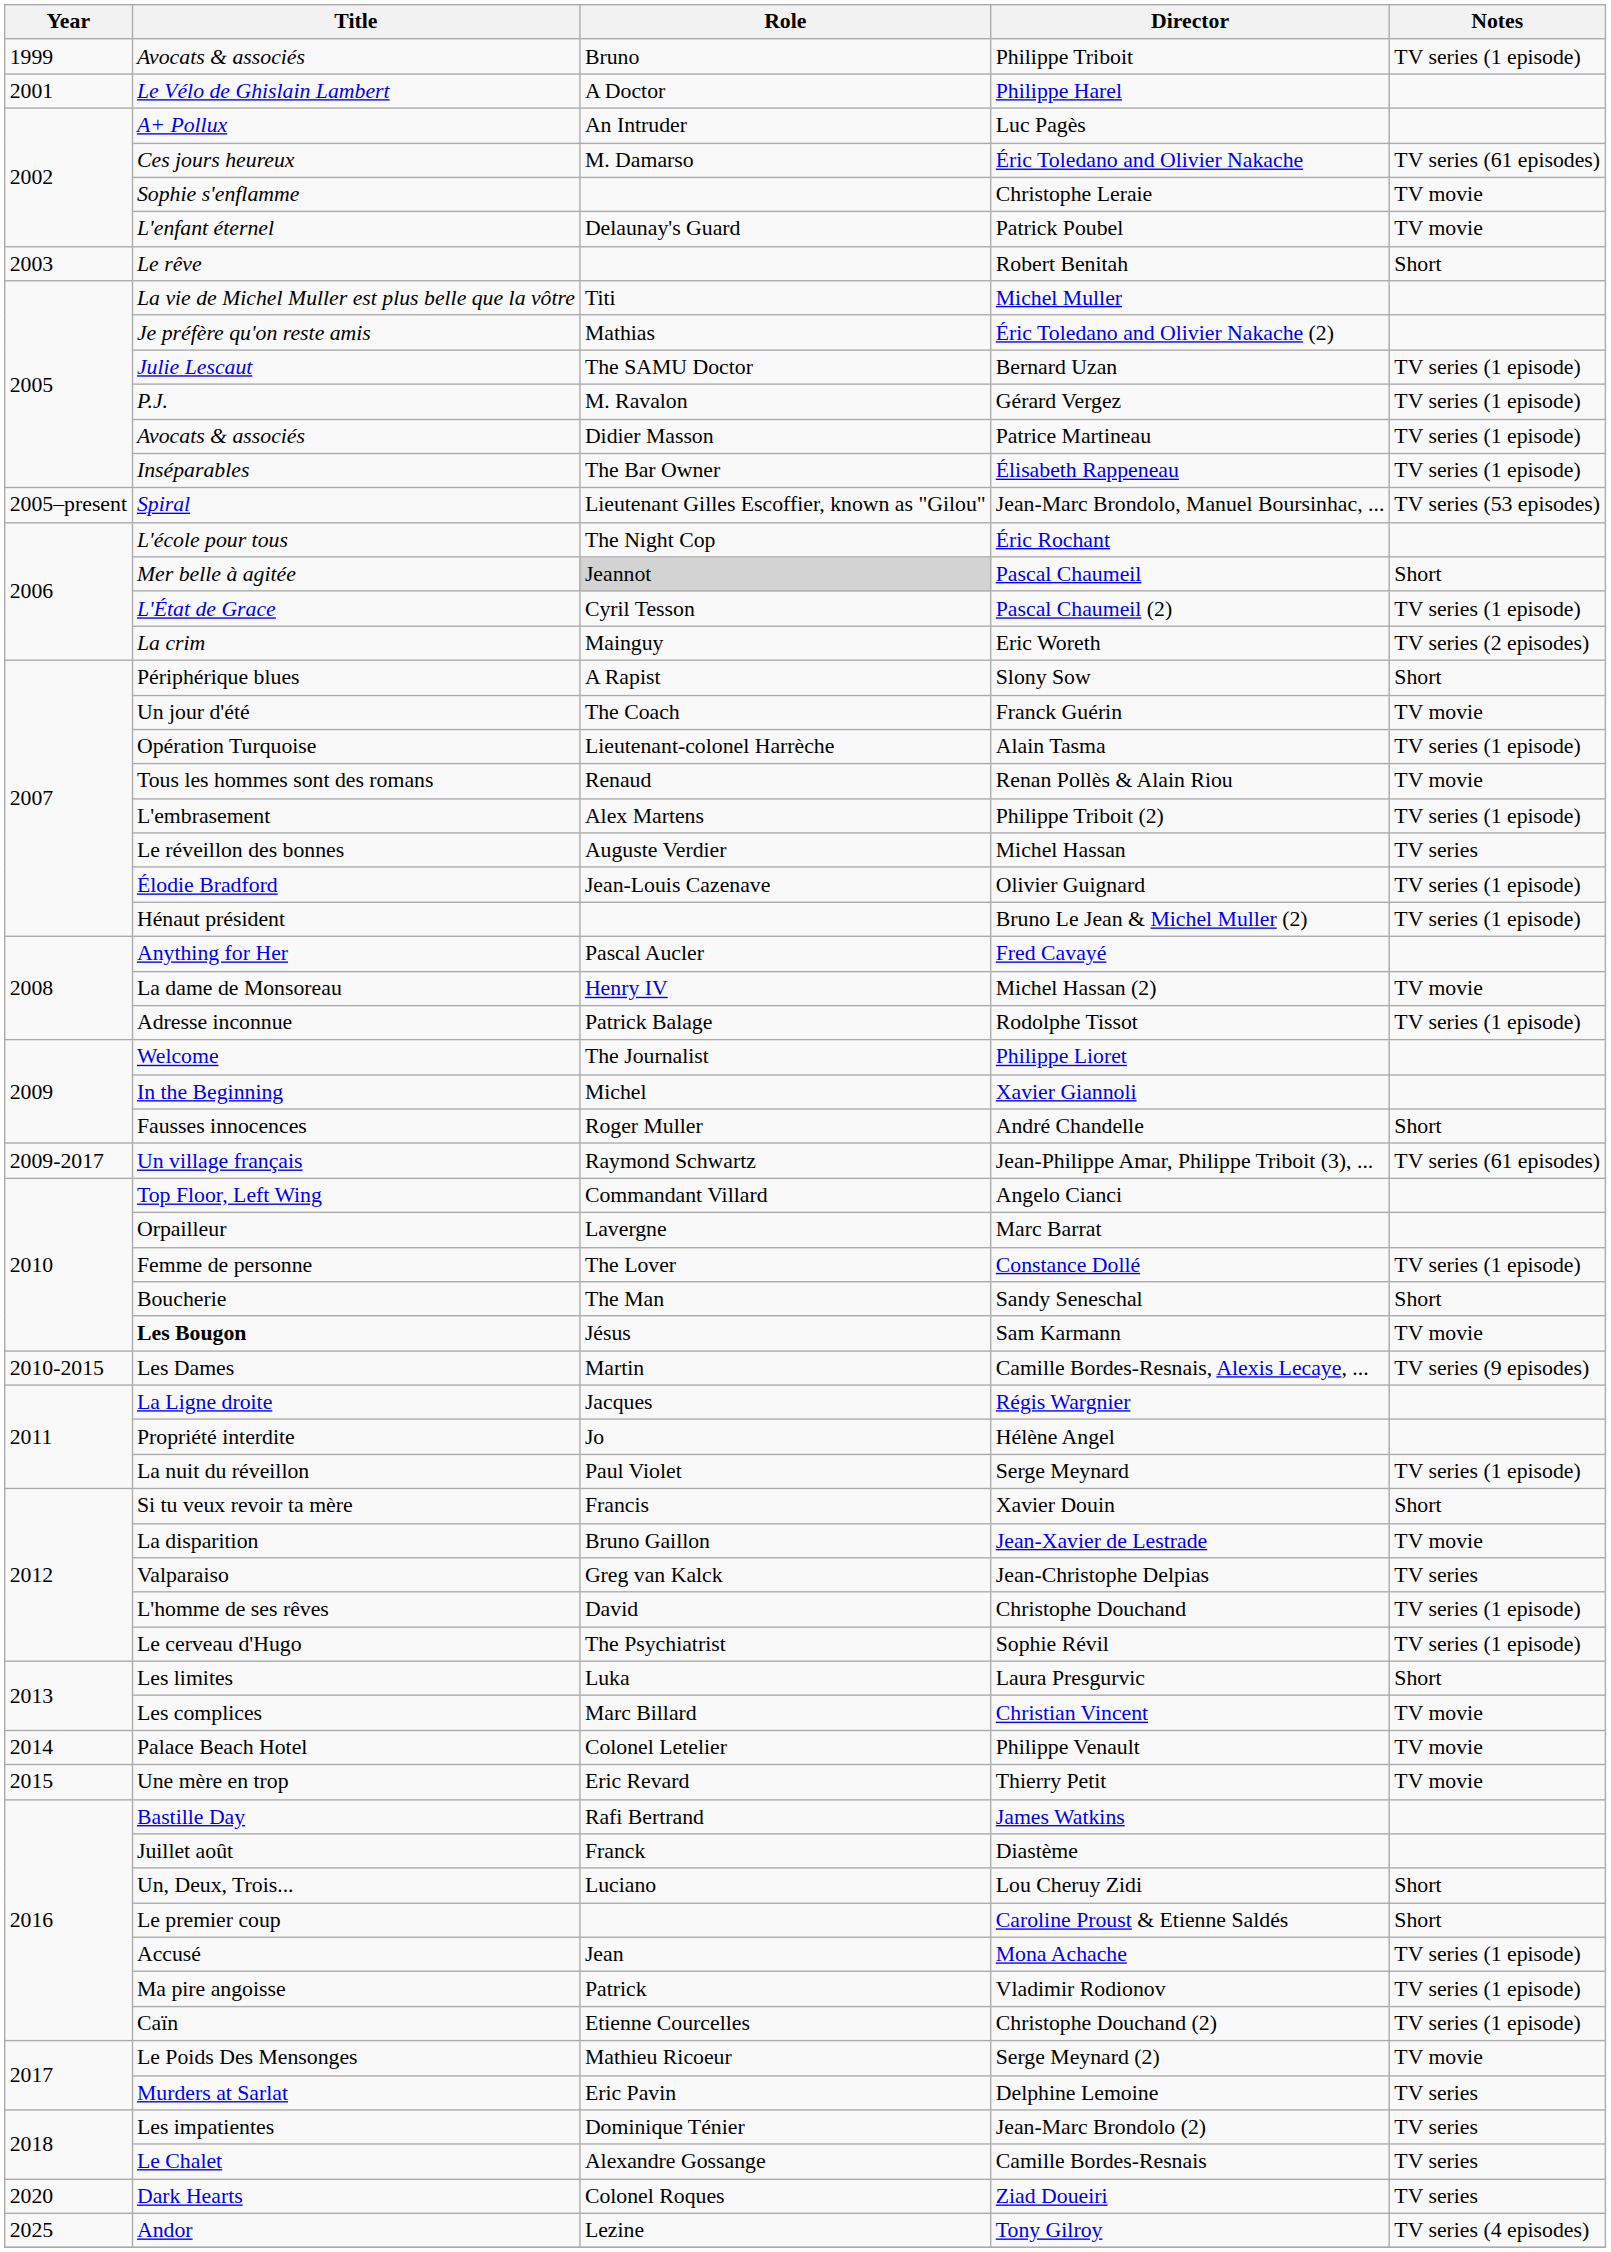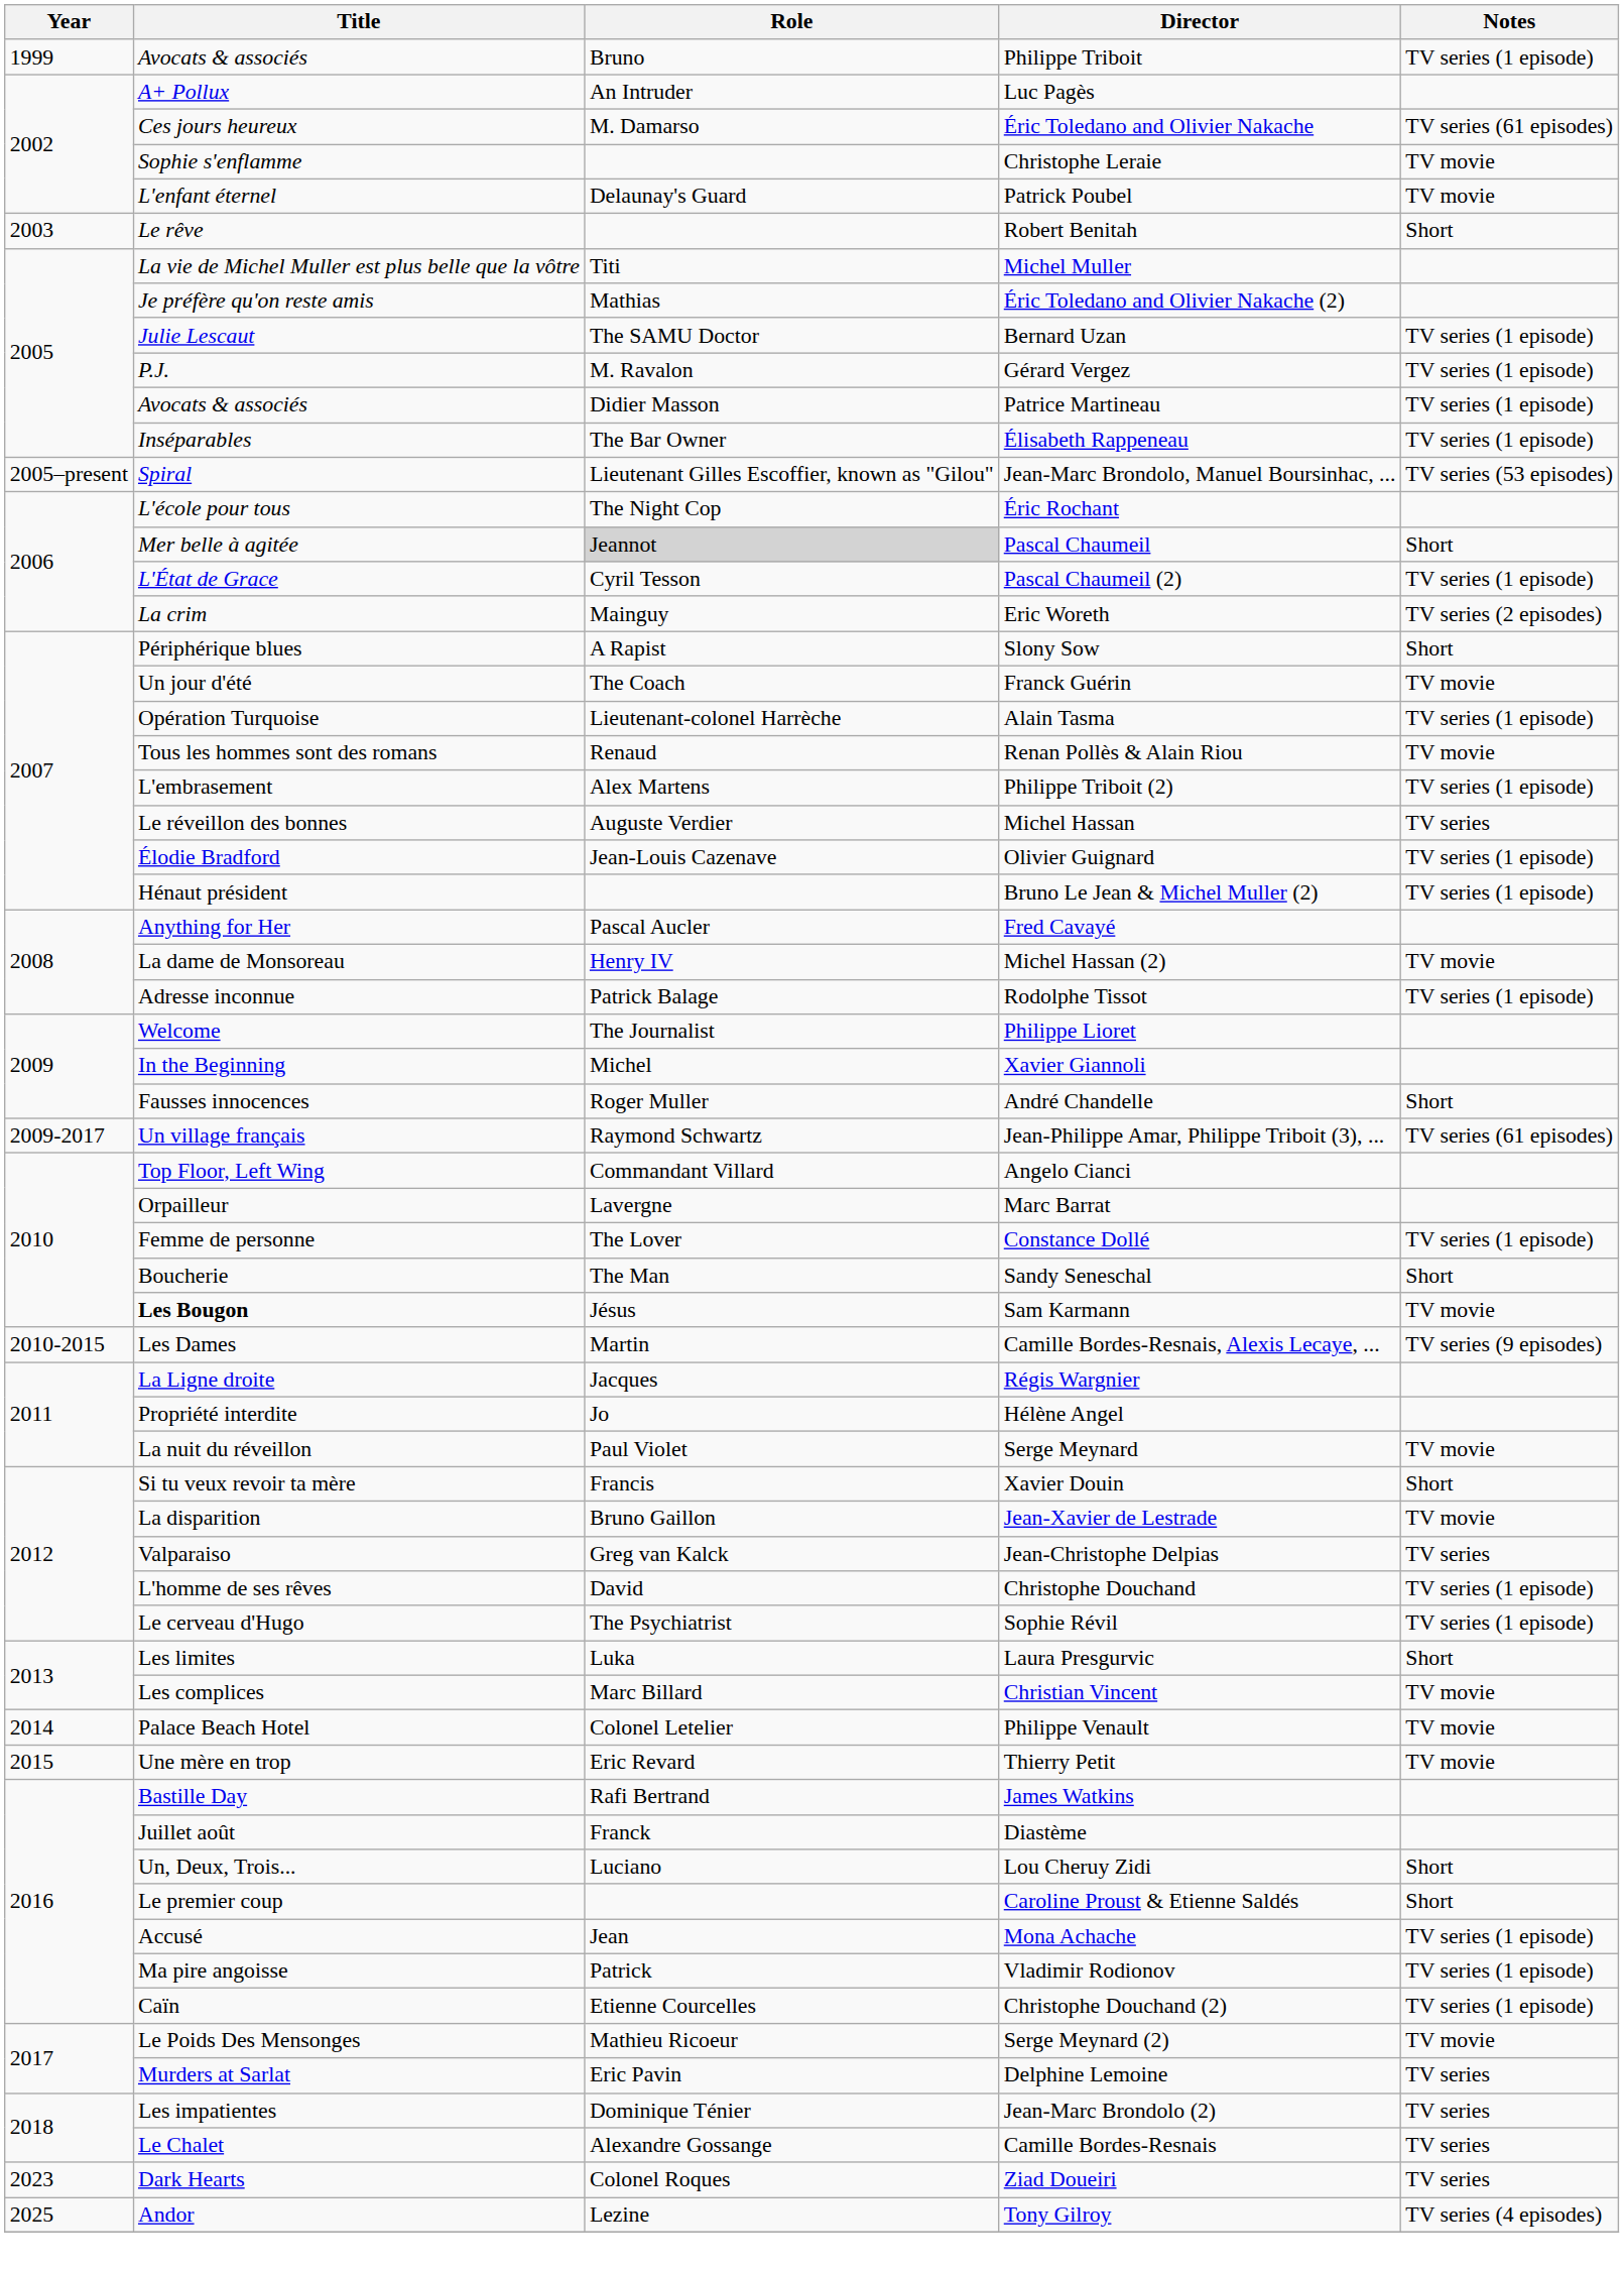- row: 2001 | Le Vélo de Ghislain Lambert | A Doctor | Philippe Harel
Serge Meynard | Notes: TV series (1 episode) -> TV movie
Ziad Doueiri | Year: 2020 -> 2023
